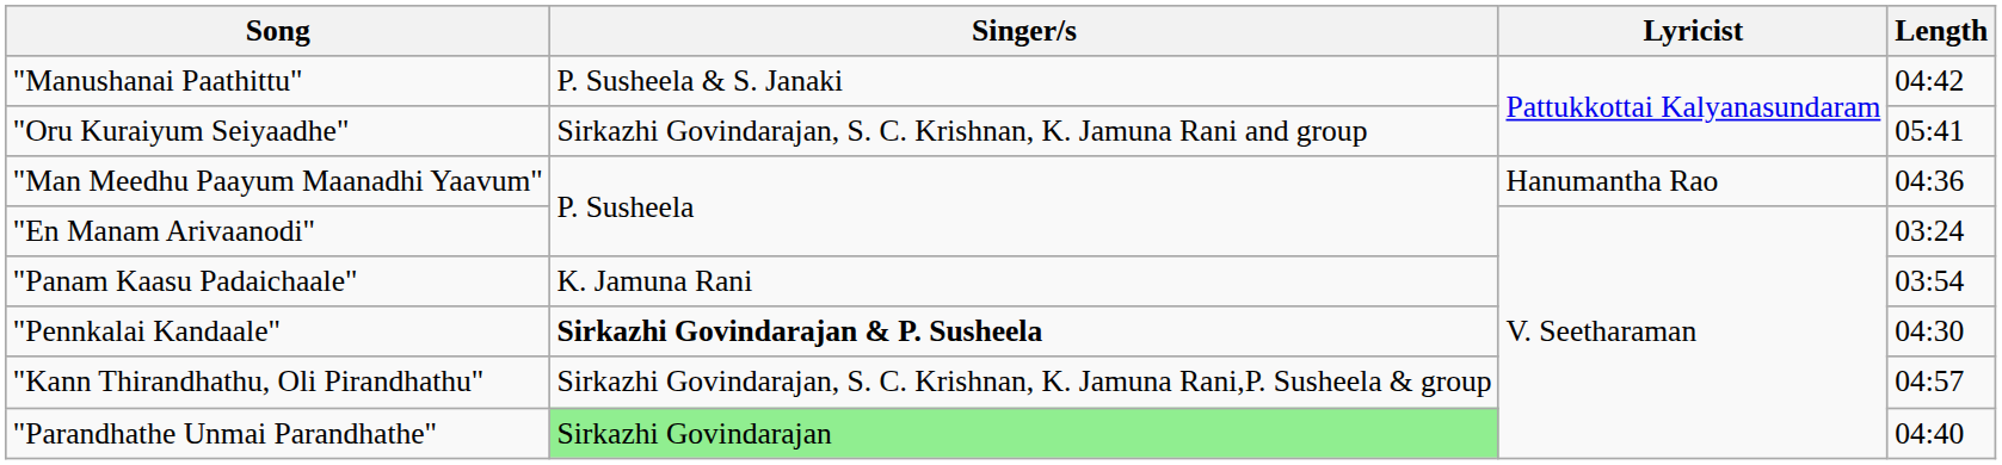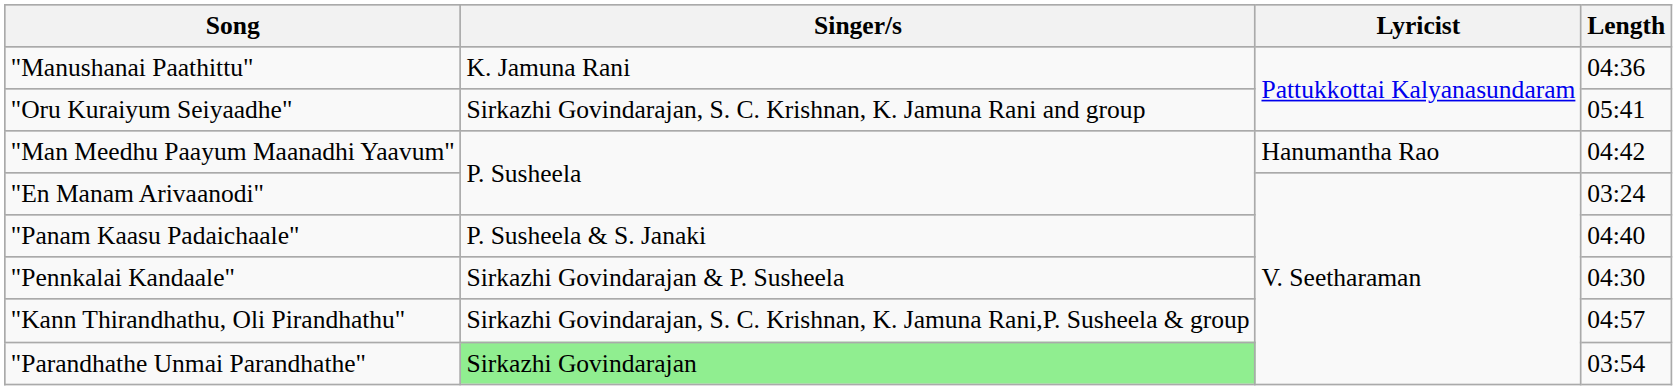"Manushanai Paathittu" | Singer/s: P. Susheela & S. Janaki -> K. Jamuna Rani
"Manushanai Paathittu" | Length: 04:42 -> 04:36
"Man Meedhu Paayum Maanadhi Yaavum" | Length: 04:36 -> 04:42
"Panam Kaasu Padaichaale" | Singer/s: K. Jamuna Rani -> P. Susheela & S. Janaki
"Panam Kaasu Padaichaale" | Length: 03:54 -> 04:40
"Pennkalai Kandaale" | Singer/s: bold -> normal
"Parandhathe Unmai Parandhathe" | Length: 04:40 -> 03:54
